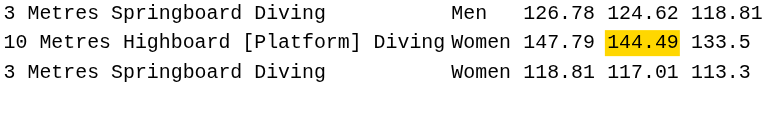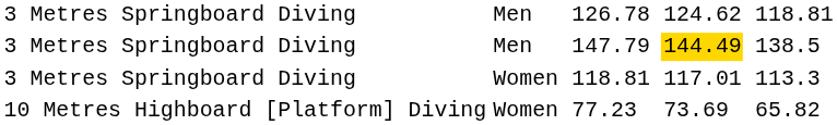147.79 | column 1: 10 Metres Highboard [Platform] Diving -> 3 Metres Springboard Diving
147.79 | column 2: Women -> Men
147.79 | column 8: 133.5 -> 138.5
+ row: 10 Metres Highboard [Platform] Diving | Women | 77.23 | 73.69 | 65.82
